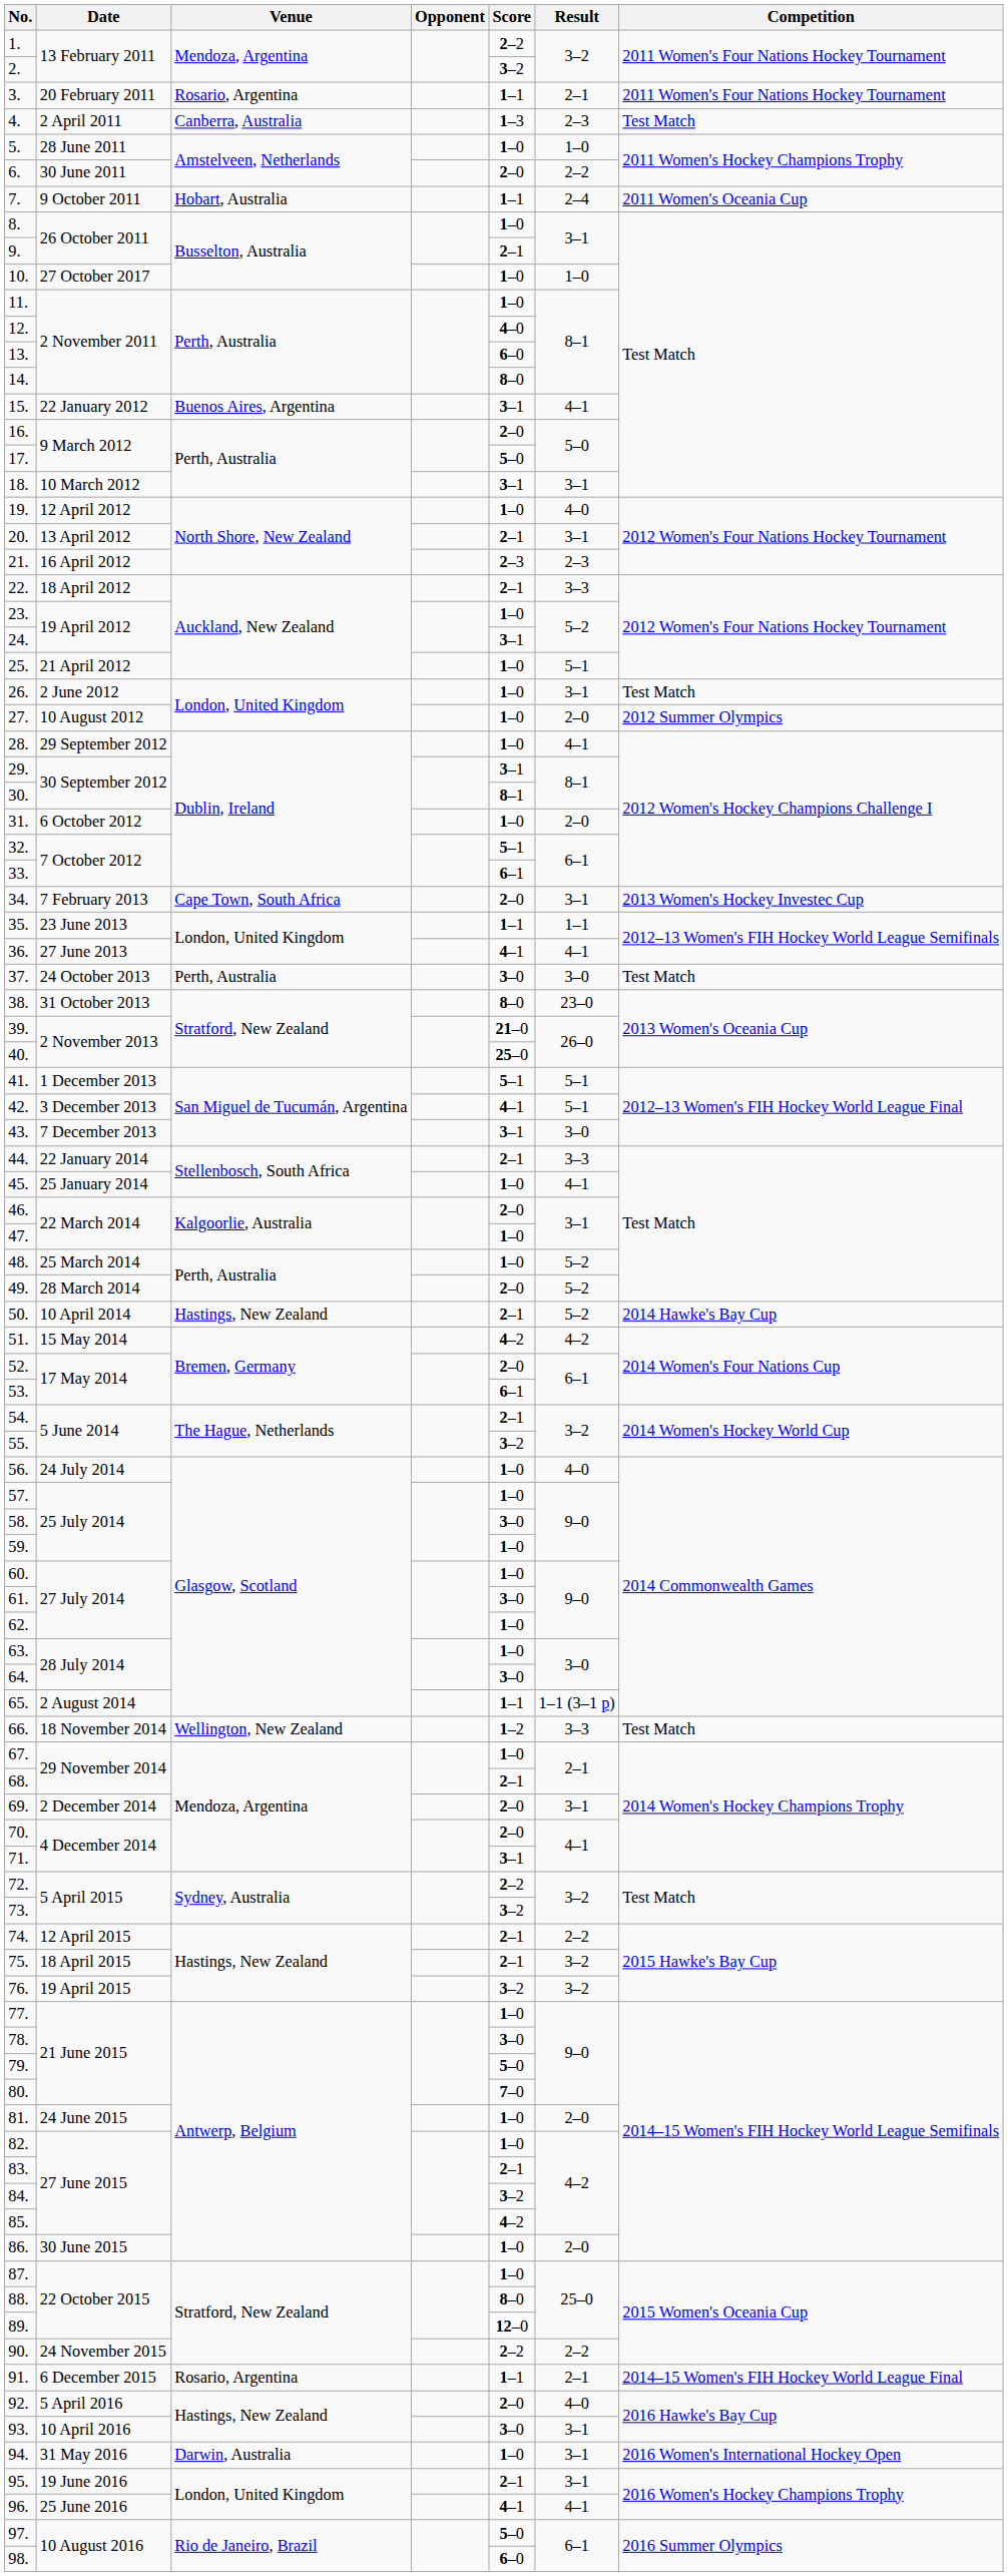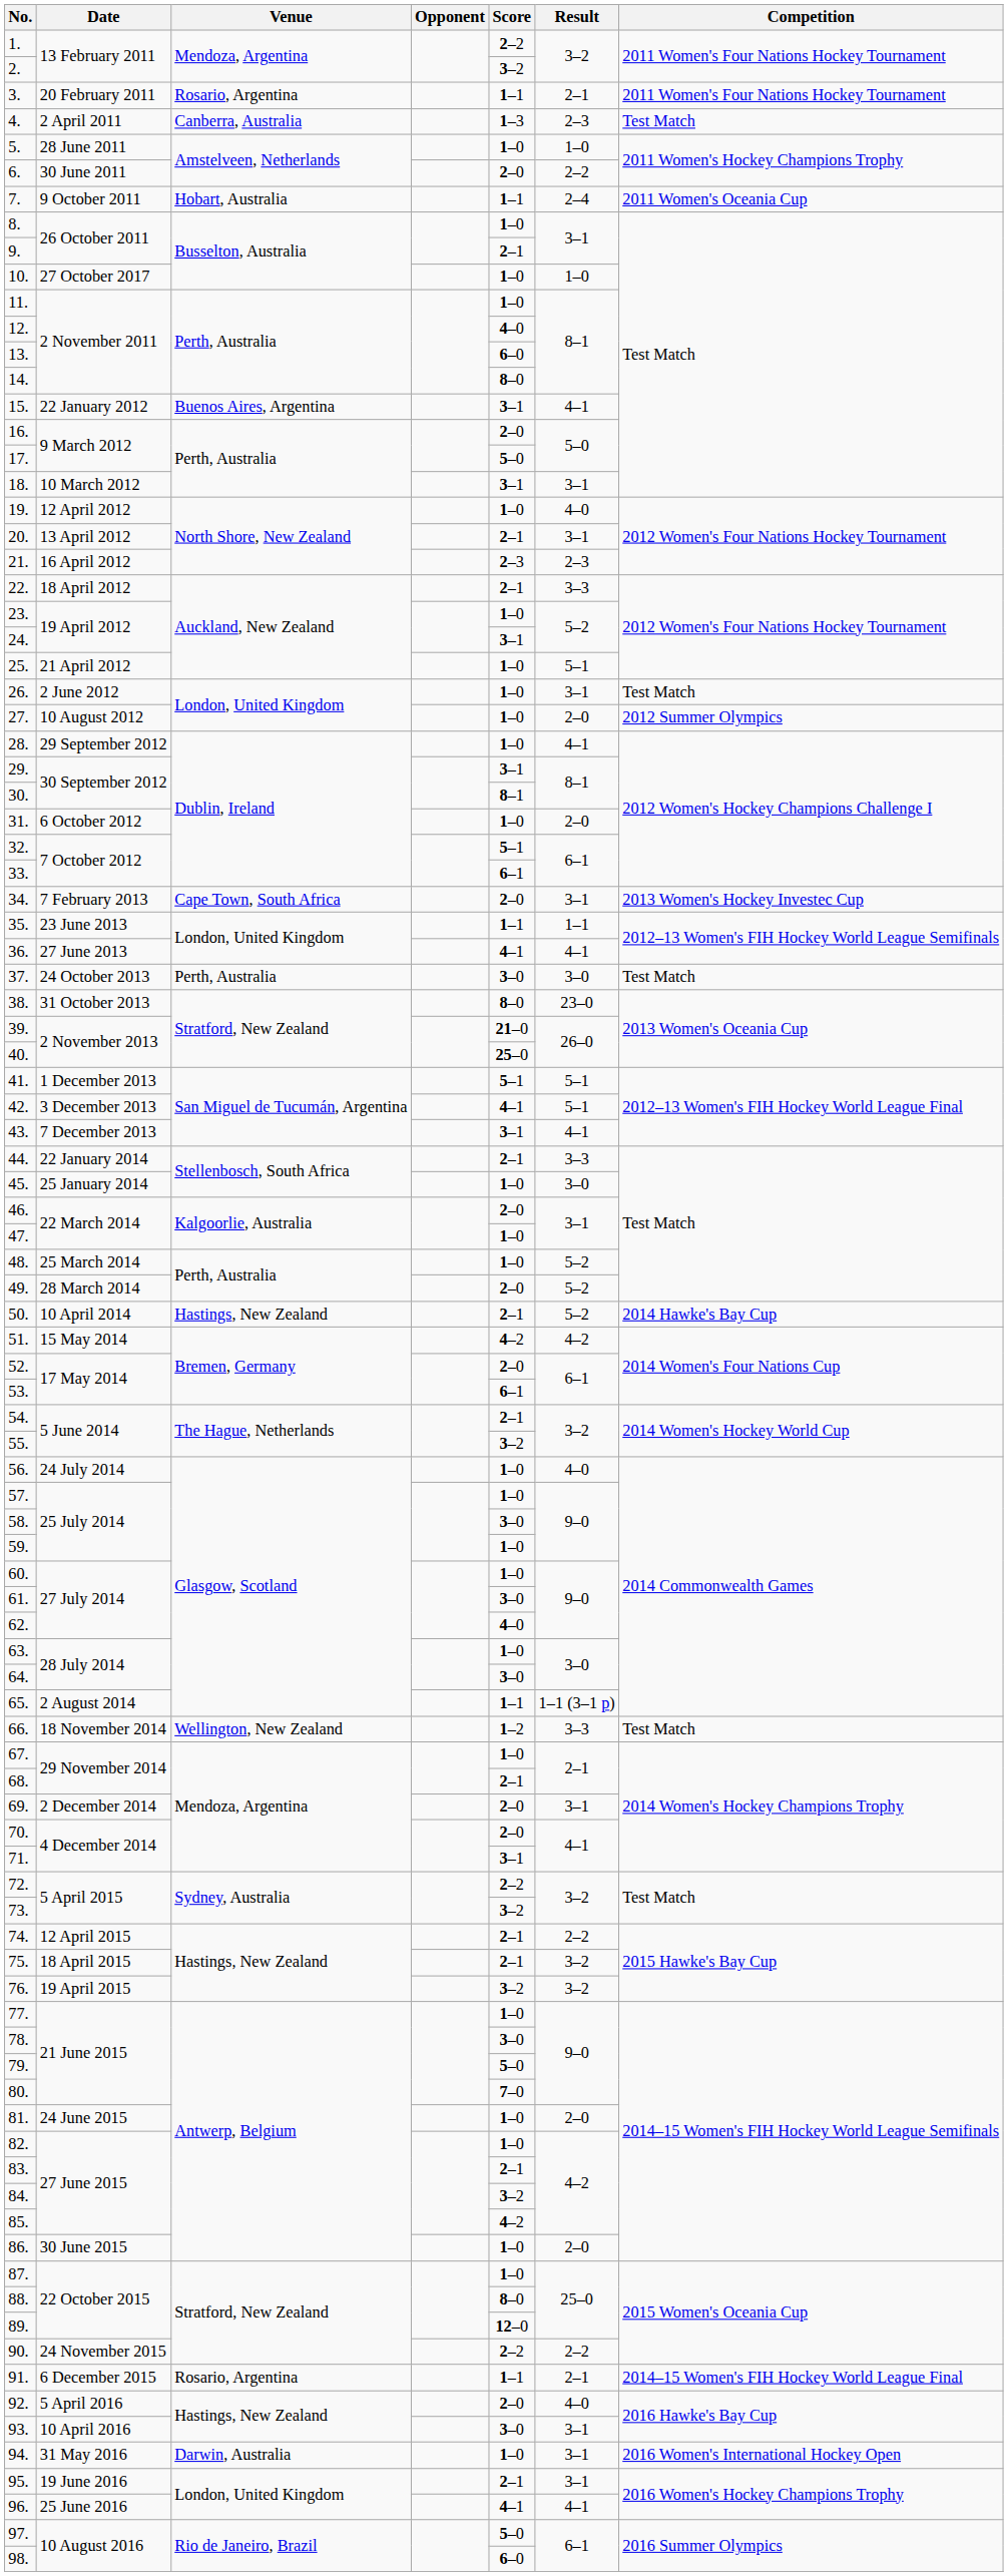43. | Result: 3–0 -> 4–1
45. | Result: 4–1 -> 3–0
62. | Score: 1–0 -> 4–0
